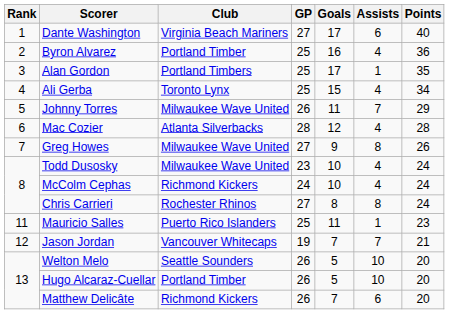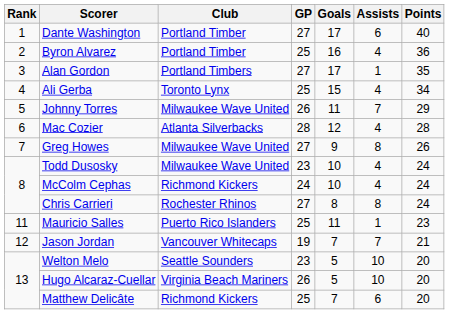Dante Washington | Club: Virginia Beach Mariners -> Portland Timber
Alan Gordon | GP: 25 -> 27
Welton Melo | GP: 26 -> 23
Hugo Alcaraz-Cuellar | Club: Portland Timber -> Virginia Beach Mariners
Matthew Delicâte | GP: 26 -> 25
